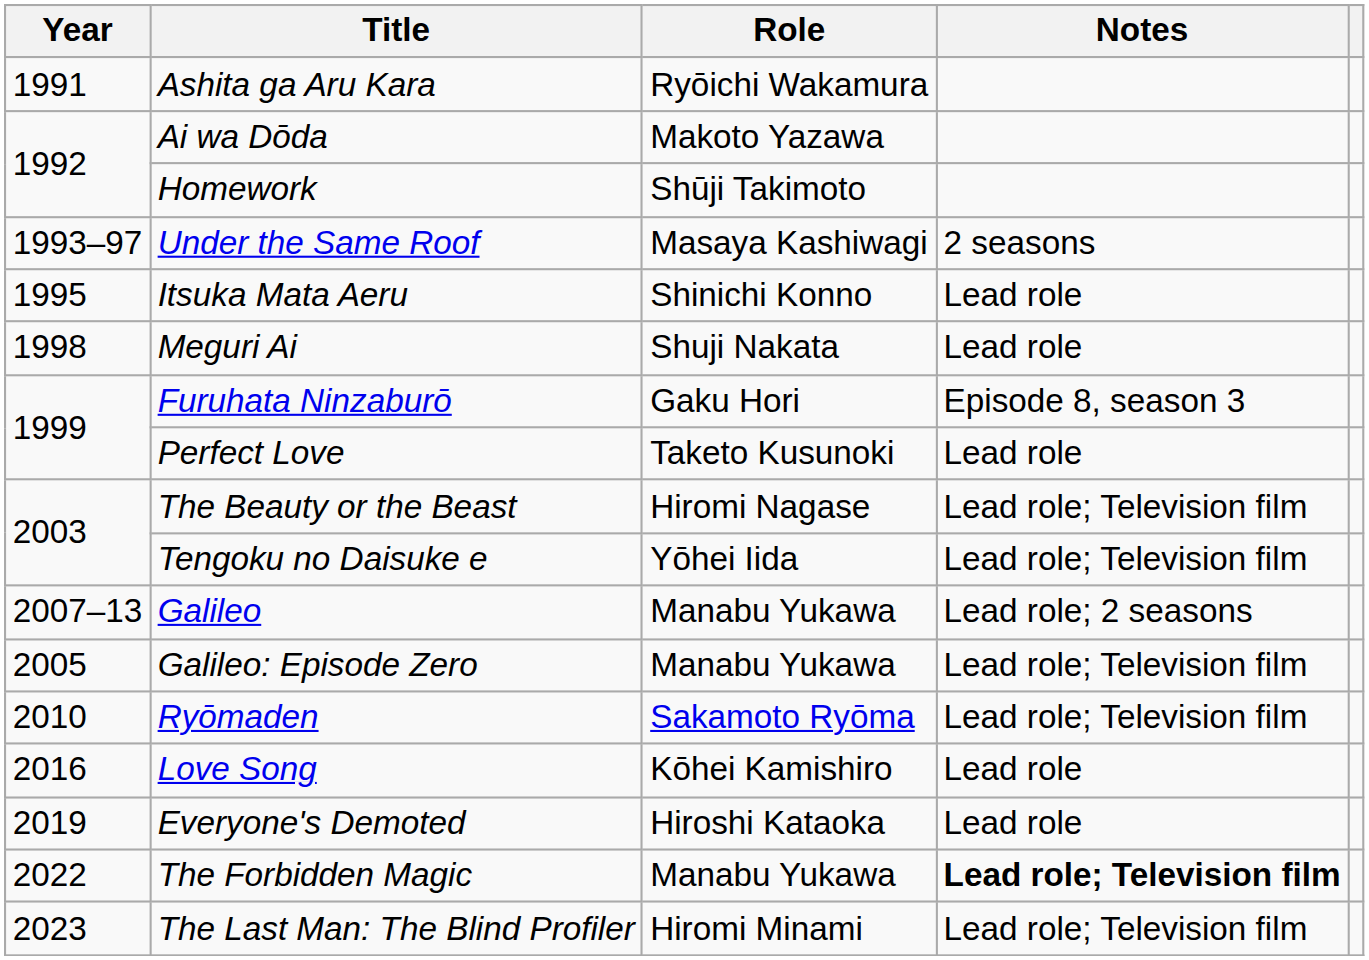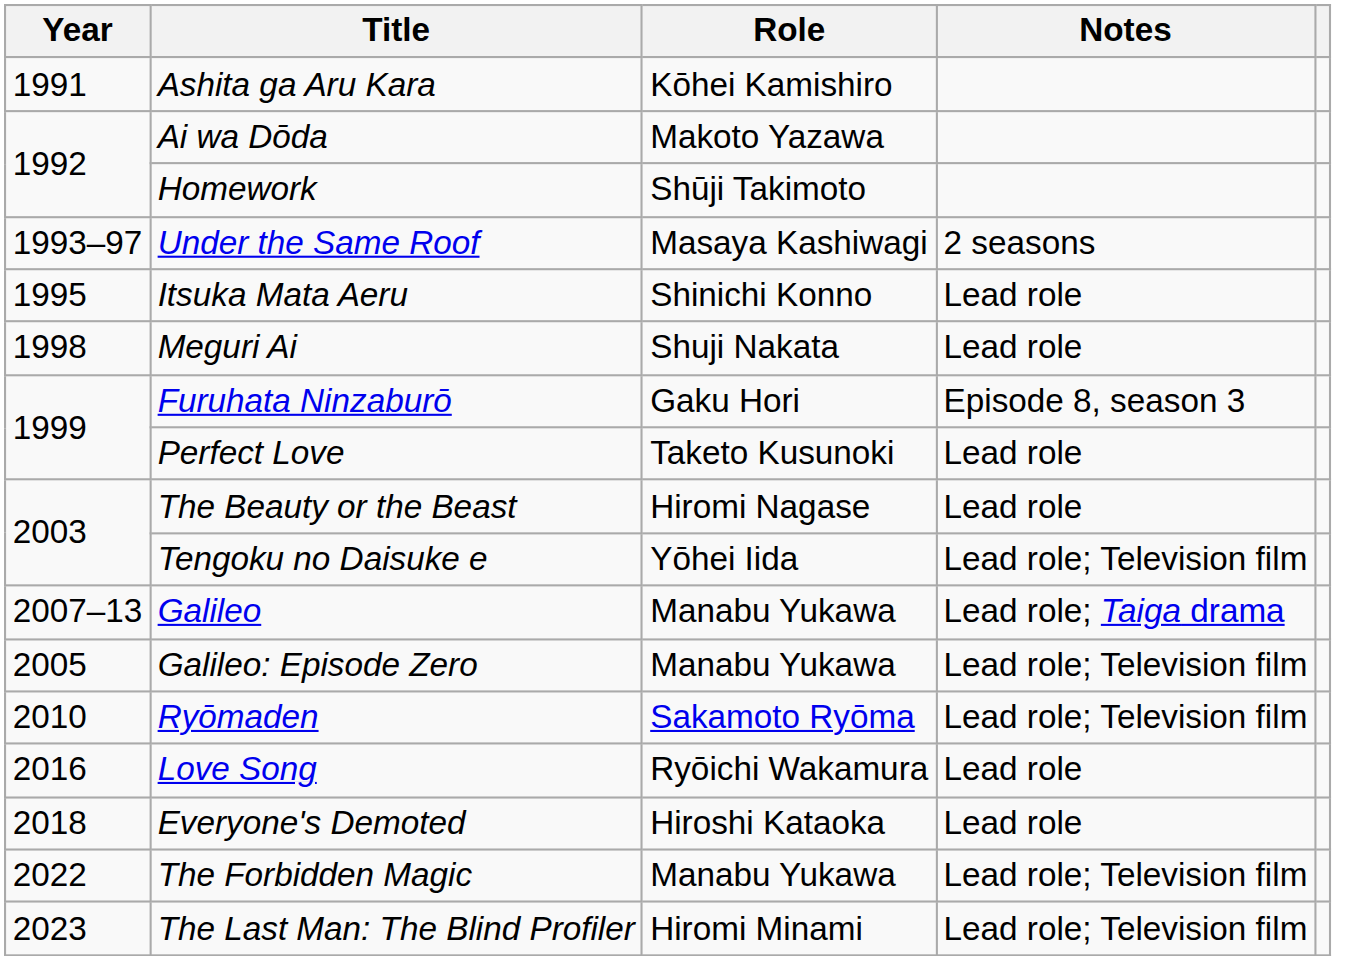Ashita ga Aru Kara | Role: Ryōichi Wakamura -> Kōhei Kamishiro
The Beauty or the Beast | Notes: Lead role; Television film -> Lead role
Galileo | Notes: Lead role; 2 seasons -> Lead role; Taiga drama
Love Song | Role: Kōhei Kamishiro -> Ryōichi Wakamura
Everyone's Demoted | Year: 2019 -> 2018
The Forbidden Magic | Notes: bold -> normal
